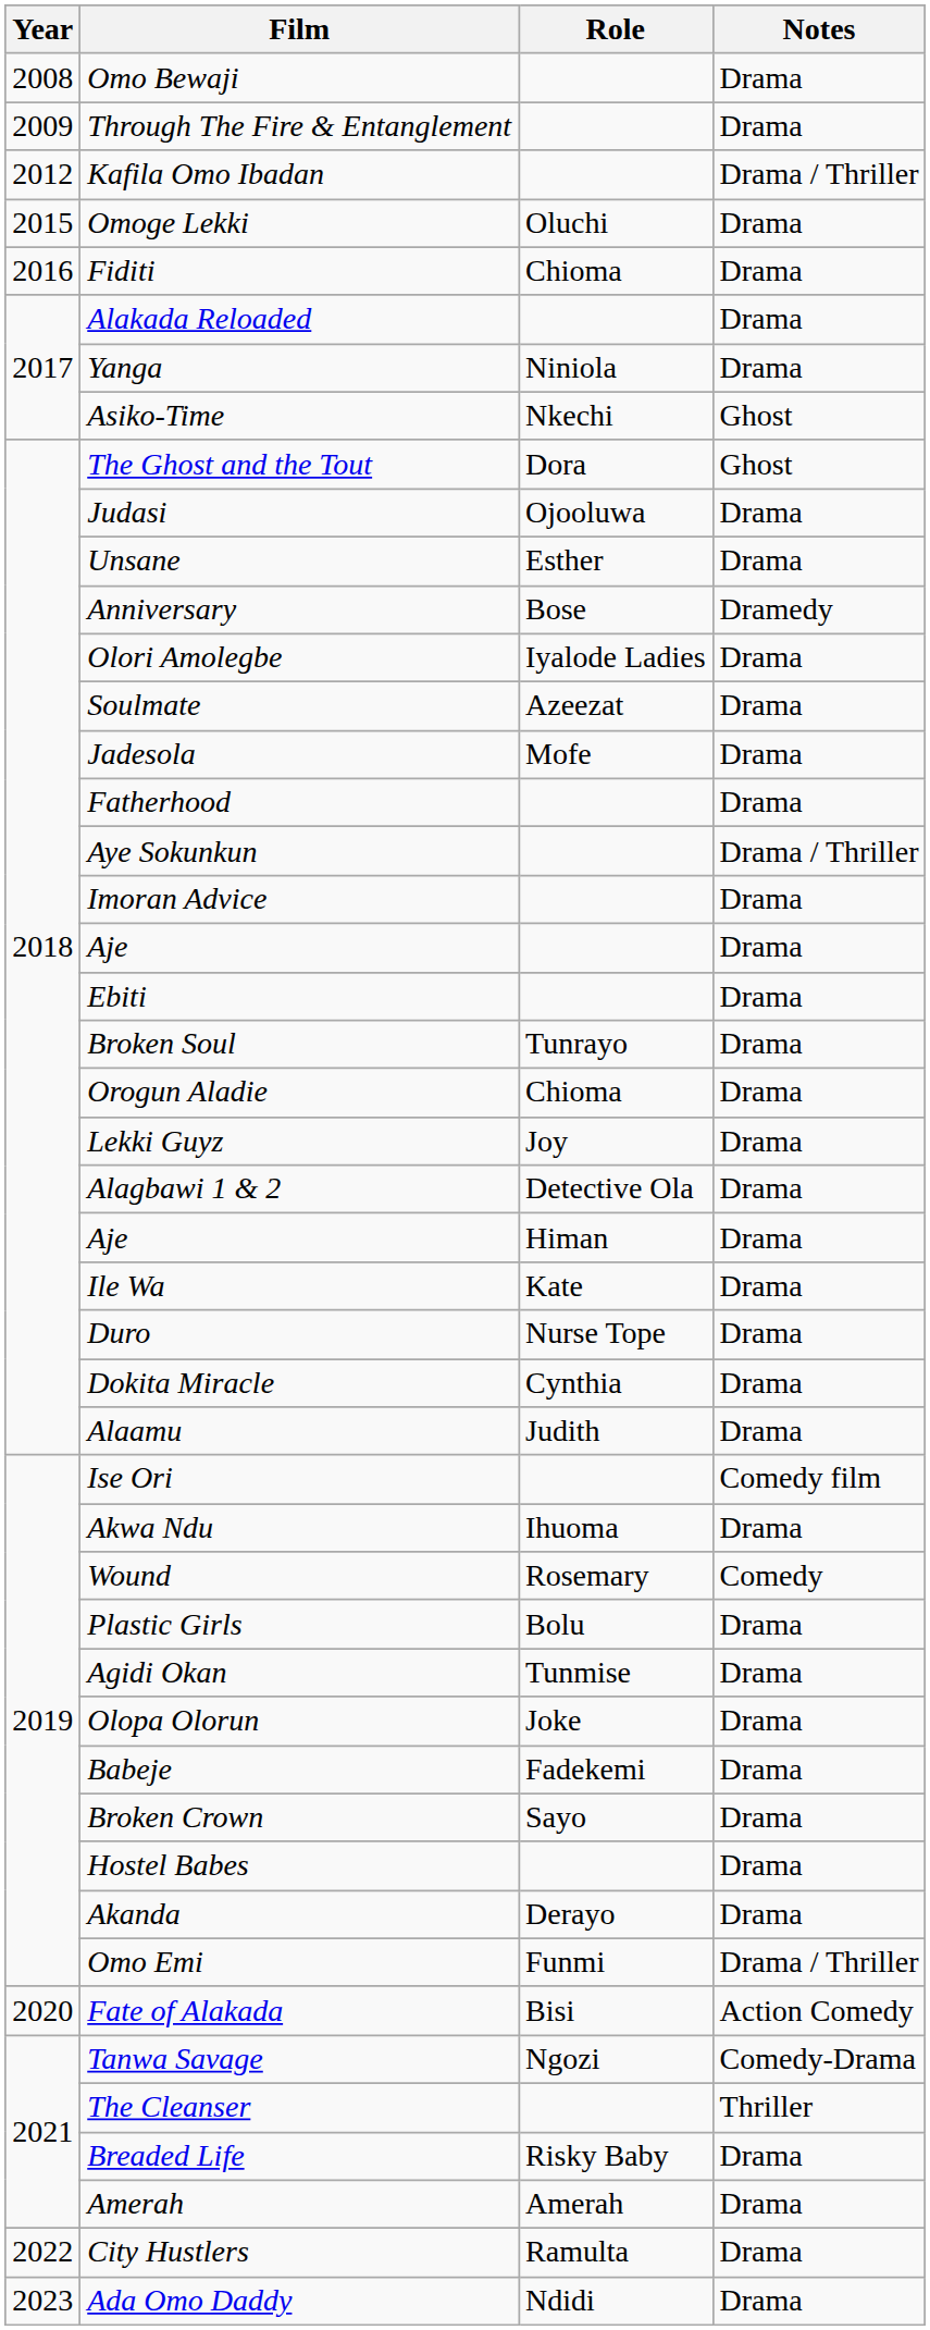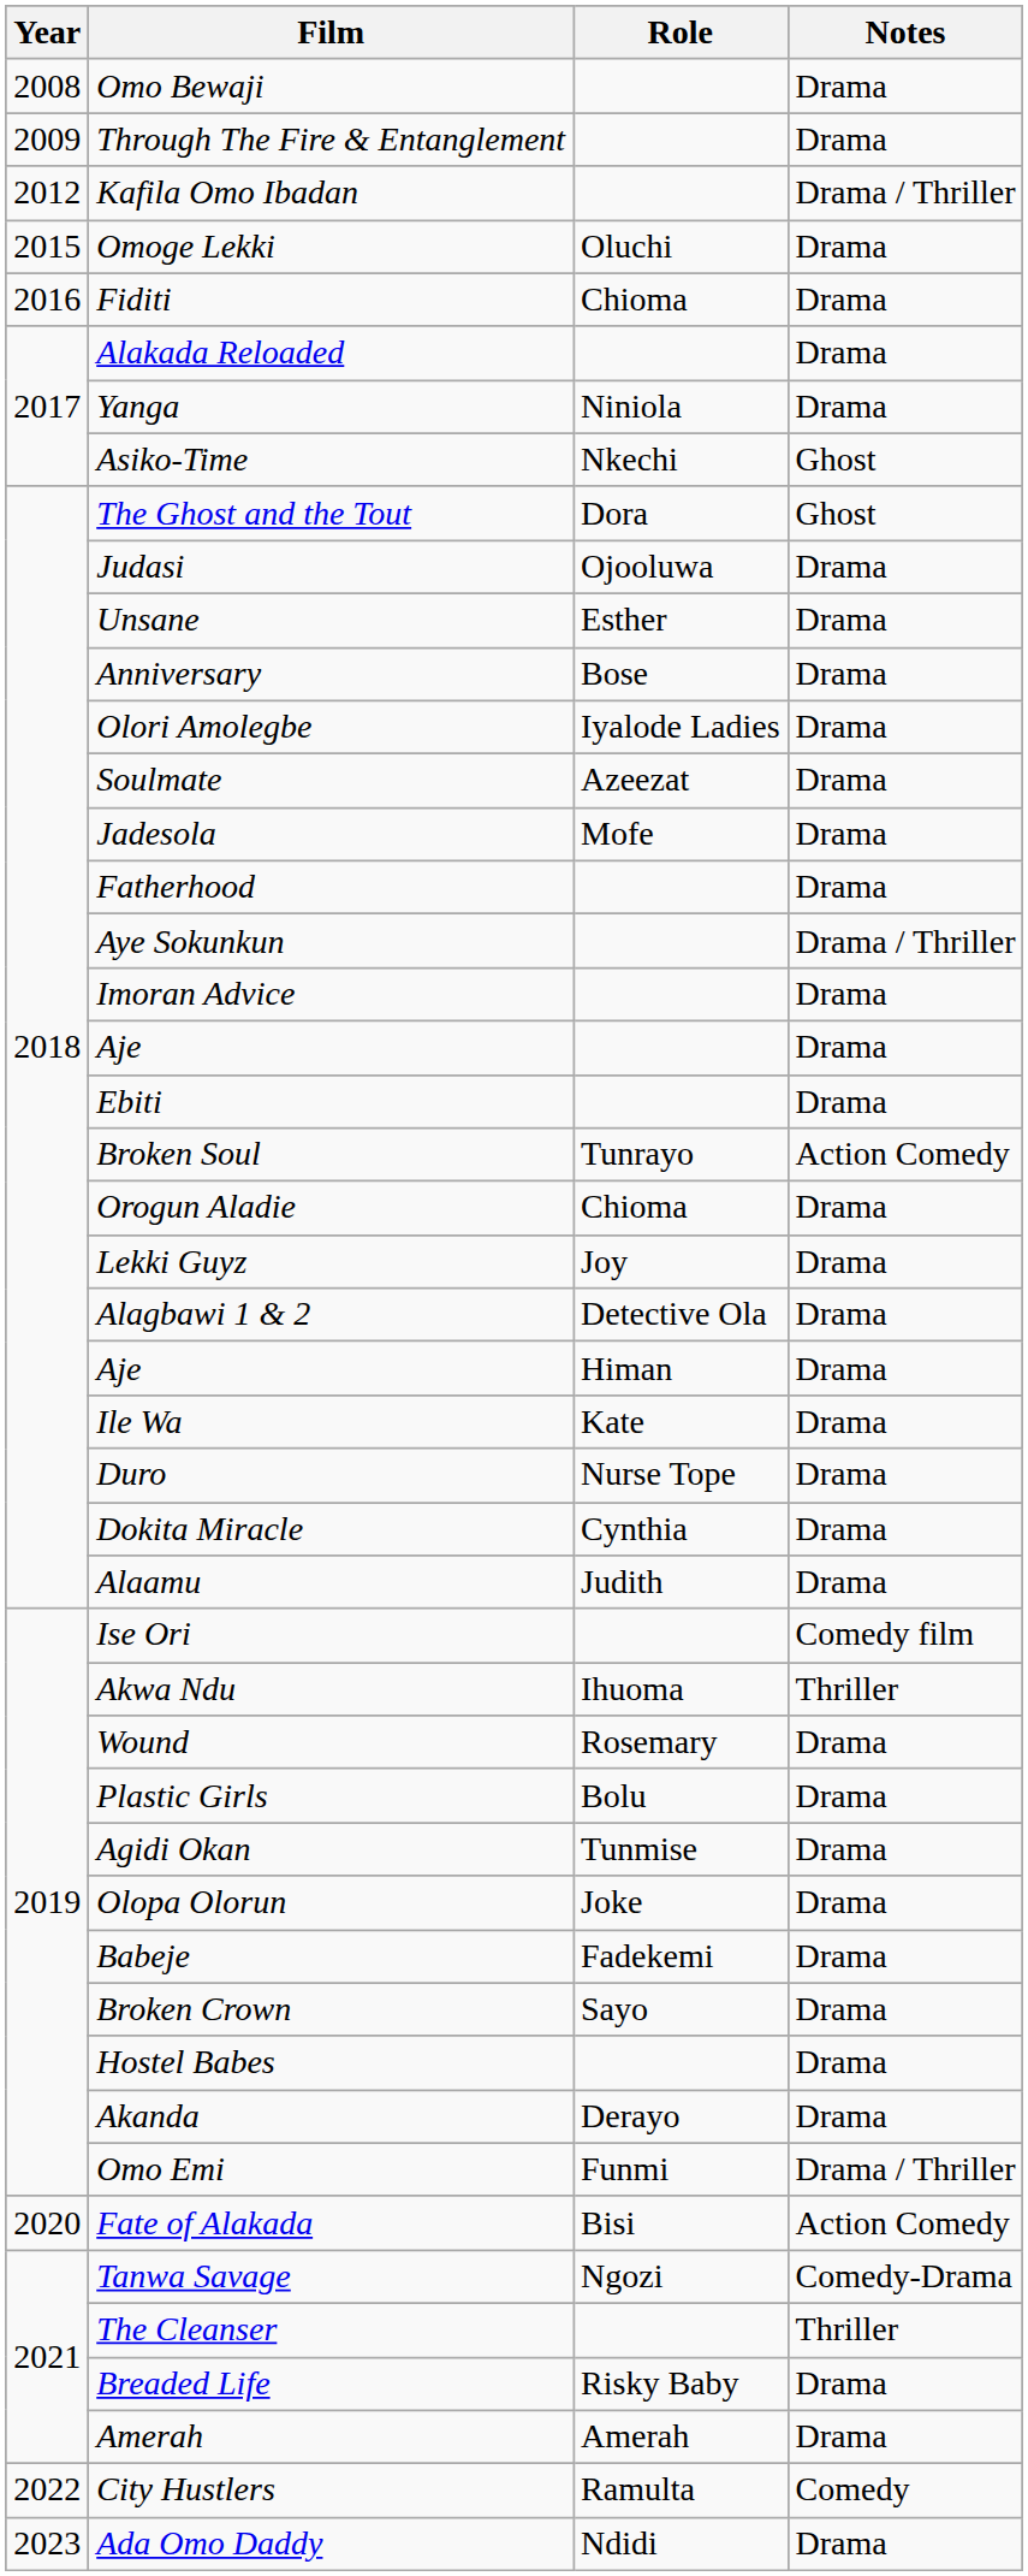Anniversary | Notes: Dramedy -> Drama
Broken Soul | Notes: Drama -> Action Comedy
Akwa Ndu | Notes: Drama -> Thriller
Wound | Notes: Comedy -> Drama
City Hustlers | Notes: Drama -> Comedy
